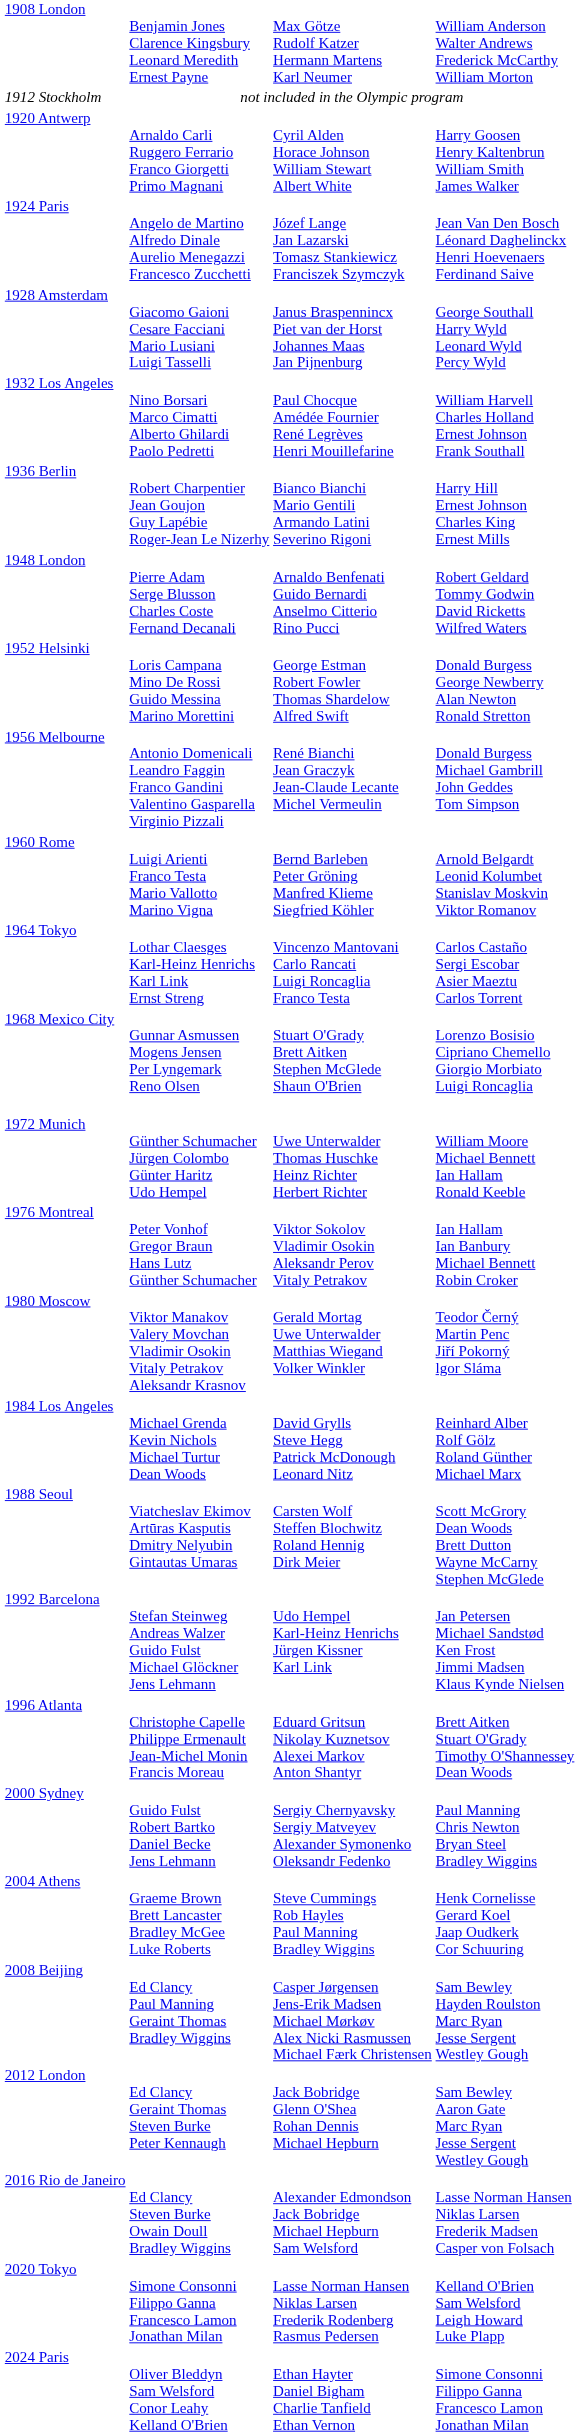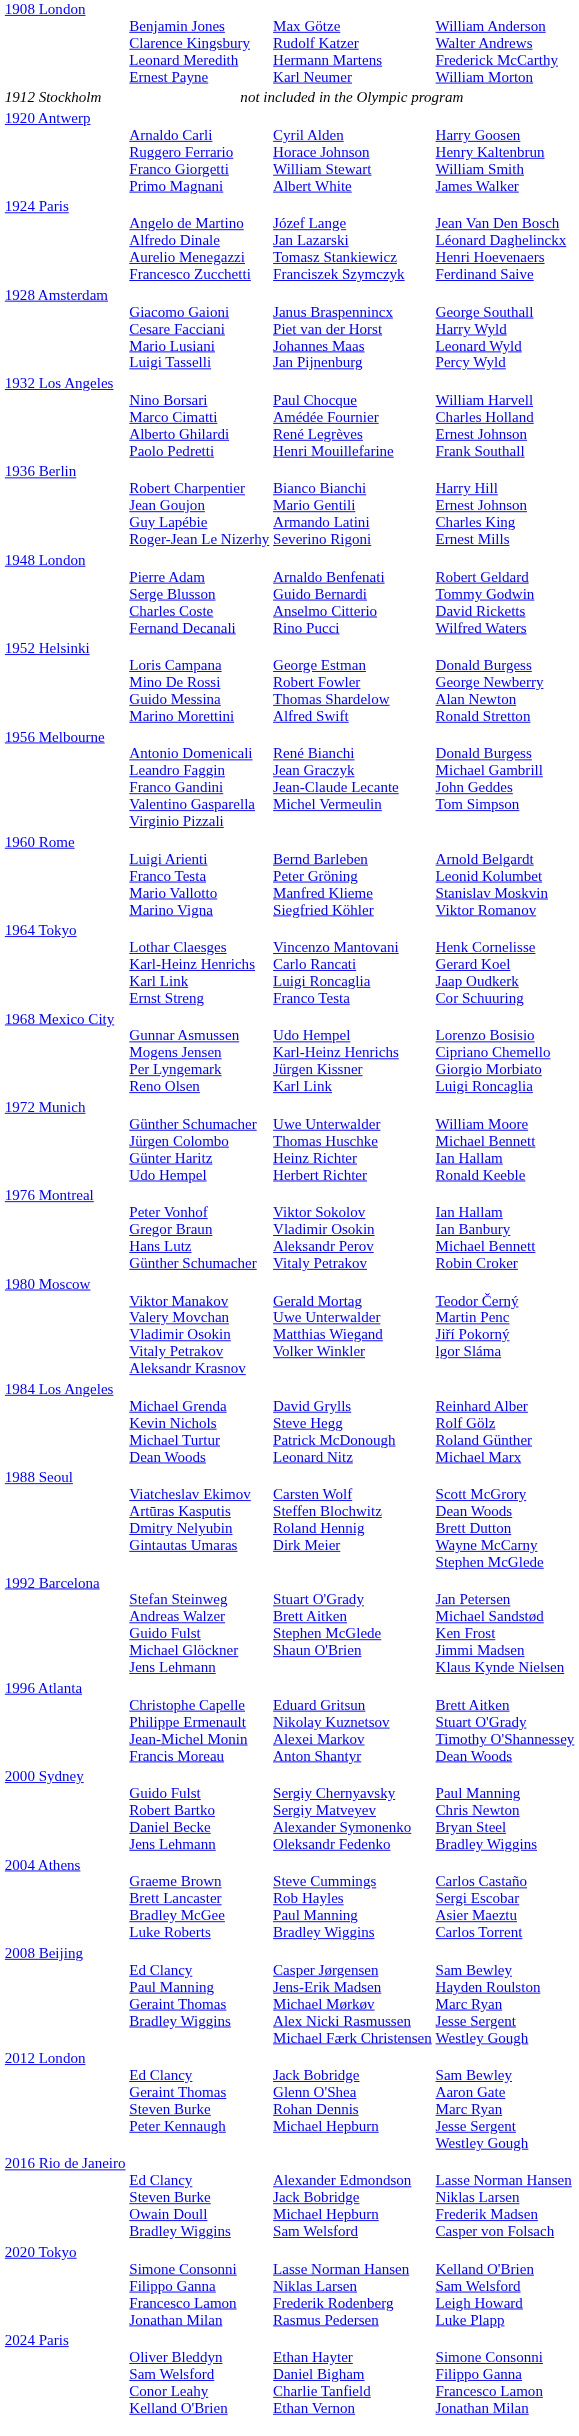1964 Tokyo | column 4: Carlos Castaño Sergi Escobar Asier Maeztu Carlos Torrent -> Henk Cornelisse Gerard Koel Jaap Oudkerk Cor Schuuring
1968 Mexico City | column 3: Stuart O'Grady Brett Aitken Stephen McGlede Shaun O'Brien -> Udo Hempel Karl-Heinz Henrichs Jürgen Kissner Karl Link
1992 Barcelona | column 3: Udo Hempel Karl-Heinz Henrichs Jürgen Kissner Karl Link -> Stuart O'Grady Brett Aitken Stephen McGlede Shaun O'Brien
2004 Athens | column 4: Henk Cornelisse Gerard Koel Jaap Oudkerk Cor Schuuring -> Carlos Castaño Sergi Escobar Asier Maeztu Carlos Torrent
